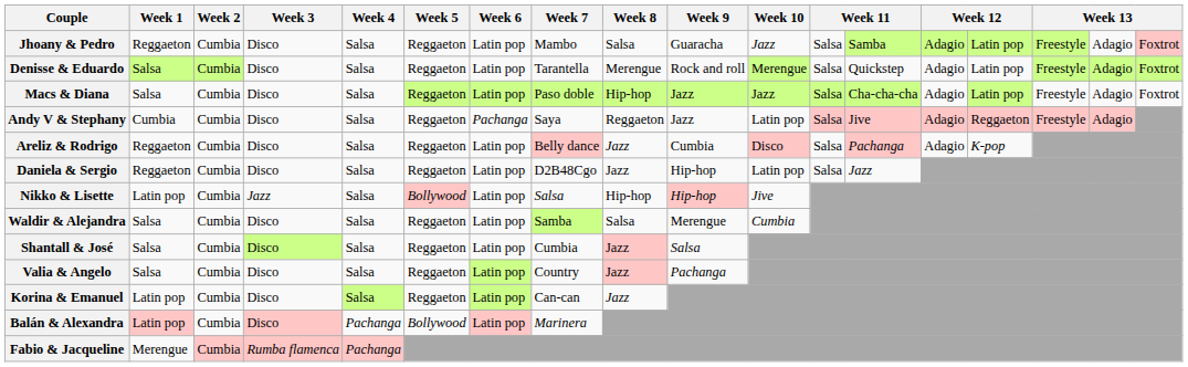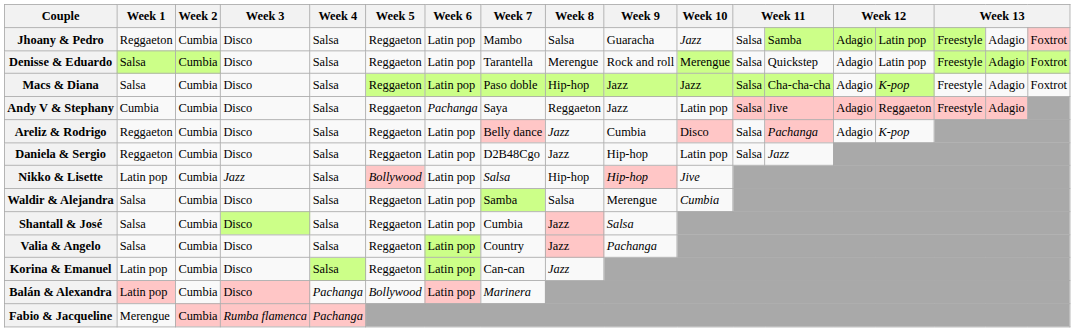Macs & Diana | column 15: Latin pop -> K-pop
